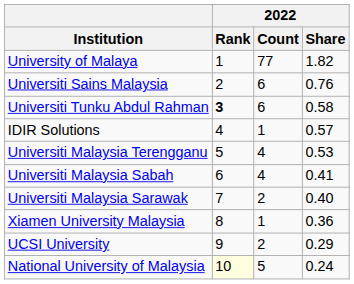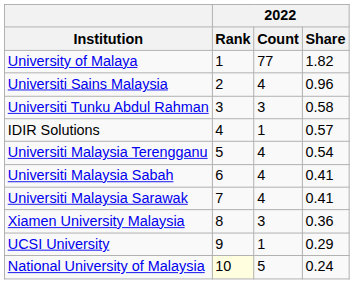Universiti Sains Malaysia | 2022 / Count: 6 -> 4
Universiti Sains Malaysia | 2022 / Share: 0.76 -> 0.96
Universiti Tunku Abdul Rahman | 2022 / Rank: bold -> normal
Universiti Tunku Abdul Rahman | 2022 / Count: 6 -> 3
Universiti Malaysia Terengganu | 2022 / Share: 0.53 -> 0.54
Universiti Malaysia Sarawak | 2022 / Count: 2 -> 4
Universiti Malaysia Sarawak | 2022 / Share: 0.40 -> 0.41
Xiamen University Malaysia | 2022 / Count: 1 -> 3
UCSI University | 2022 / Count: 2 -> 1
